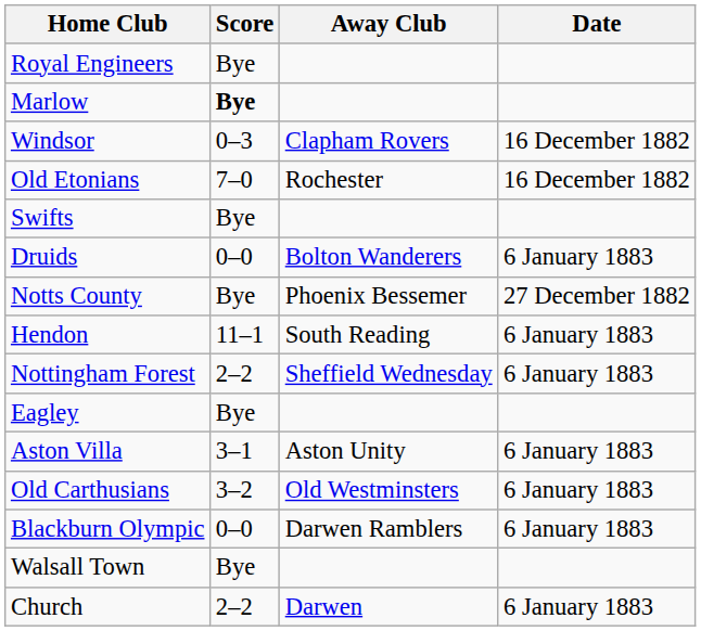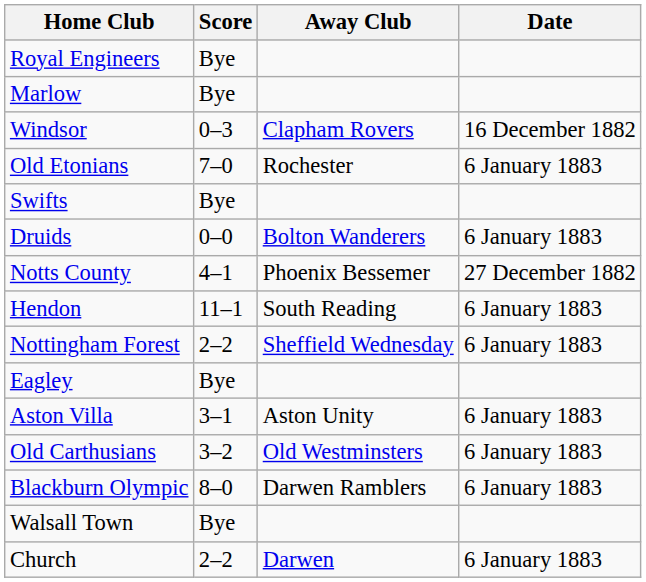Marlow | Score: bold -> normal
Old Etonians | Date: 16 December 1882 -> 6 January 1883
Notts County | Score: Bye -> 4–1
Blackburn Olympic | Score: 0–0 -> 8–0
